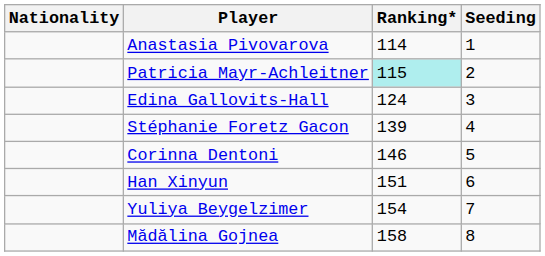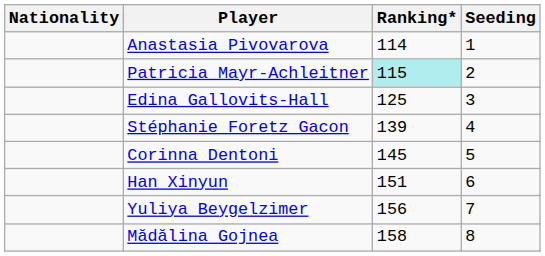Edina Gallovits-Hall | Ranking*: 124 -> 125
Corinna Dentoni | Ranking*: 146 -> 145
Yuliya Beygelzimer | Ranking*: 154 -> 156
